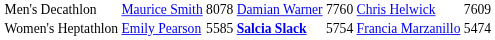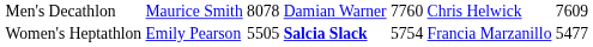Women's Heptathlon | column 3: 5585 -> 5505
Women's Heptathlon | column 7: 5474 -> 5477
